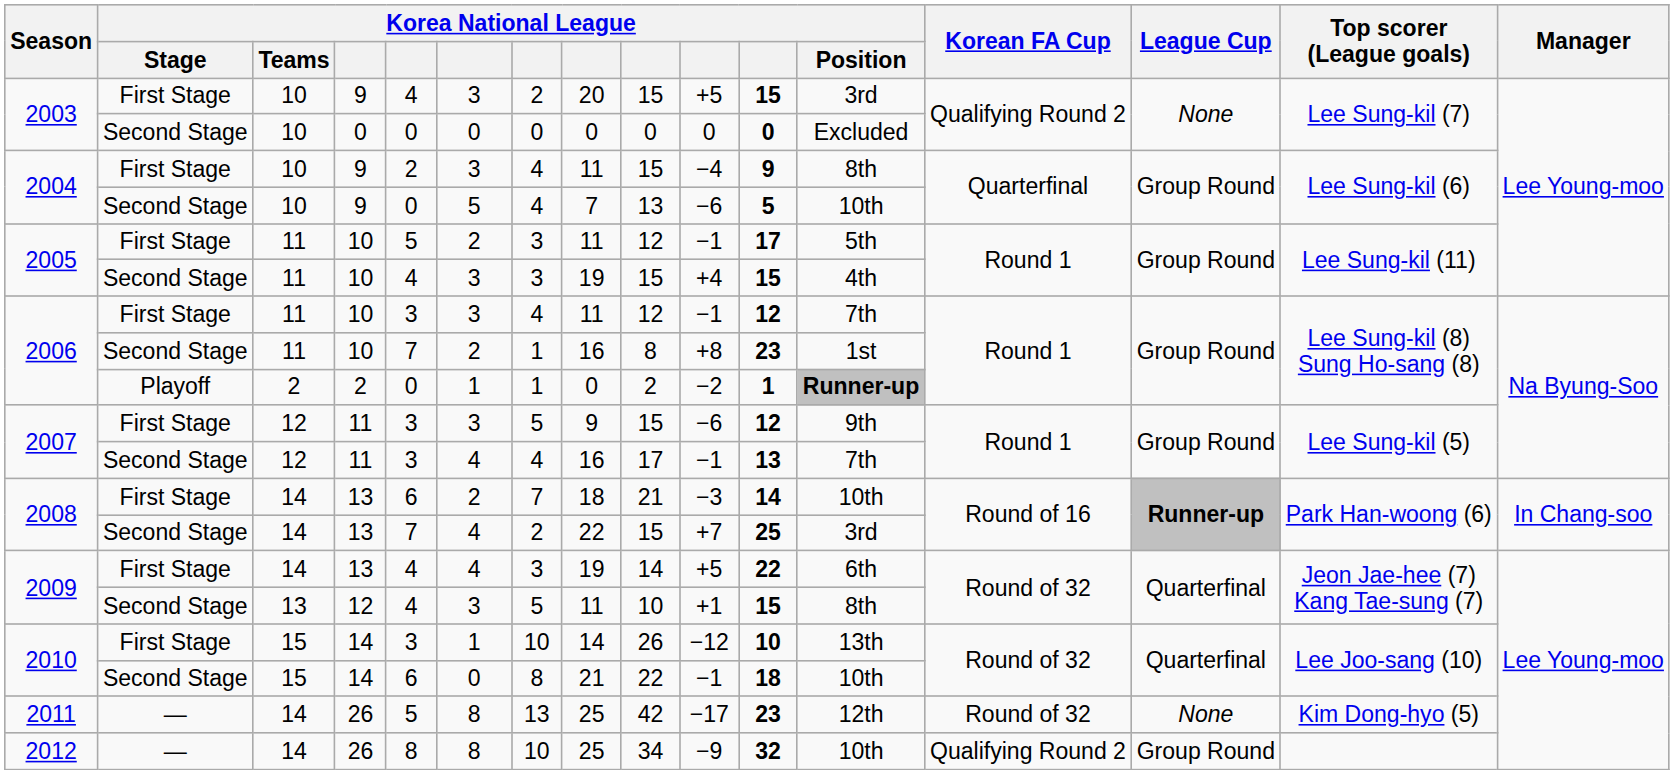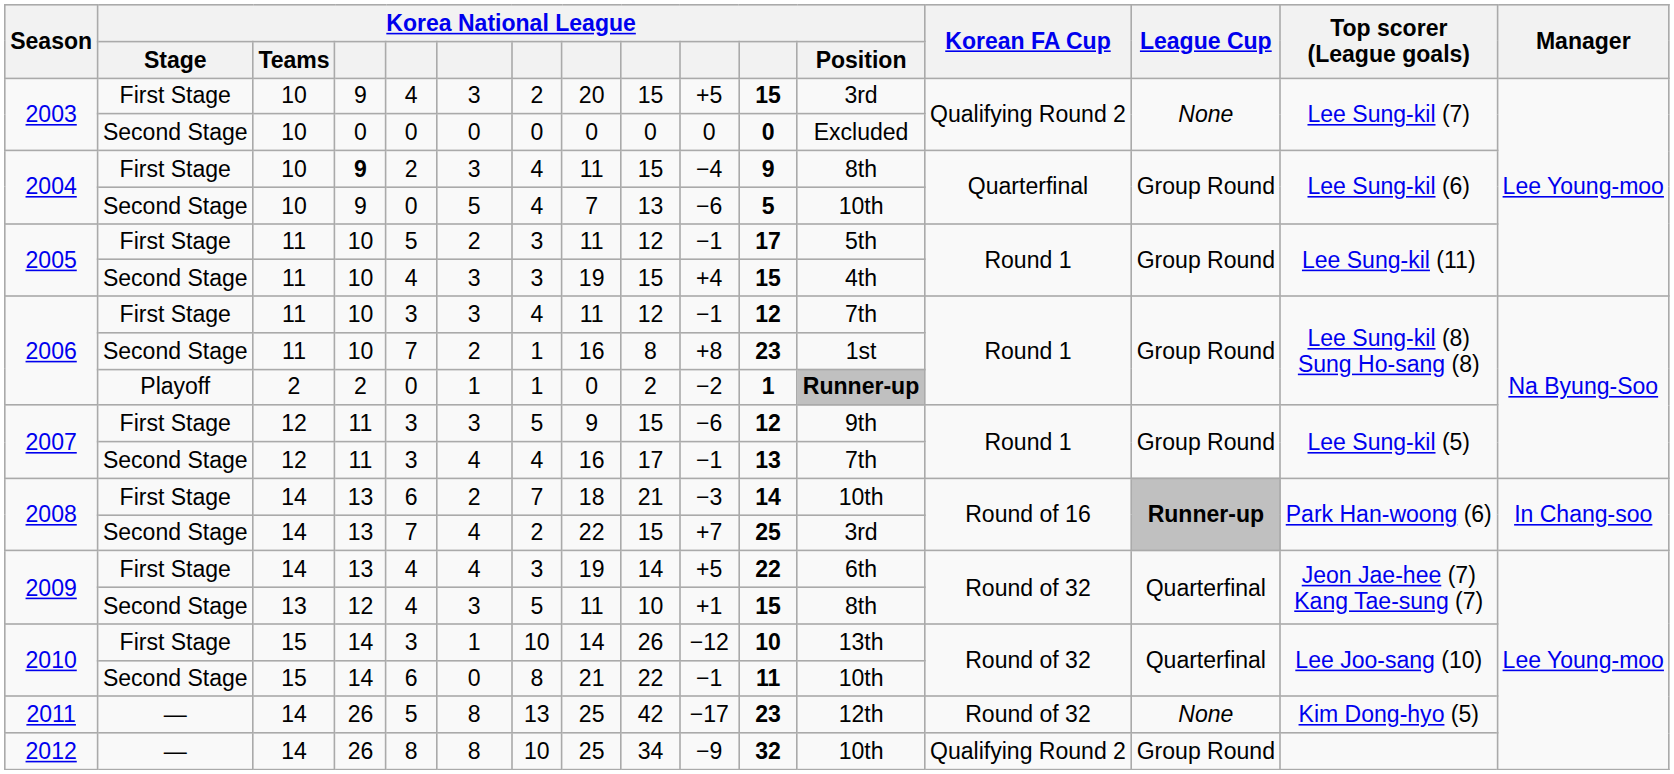2004 / First Stage | column 4: normal -> bold
2010 / Second Stage | column 12: 18 -> 11
